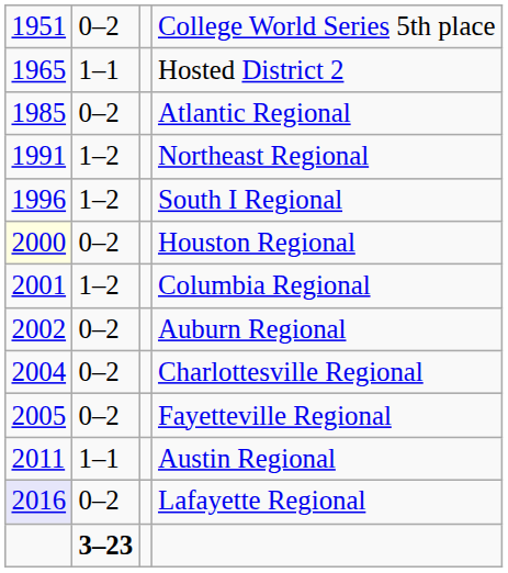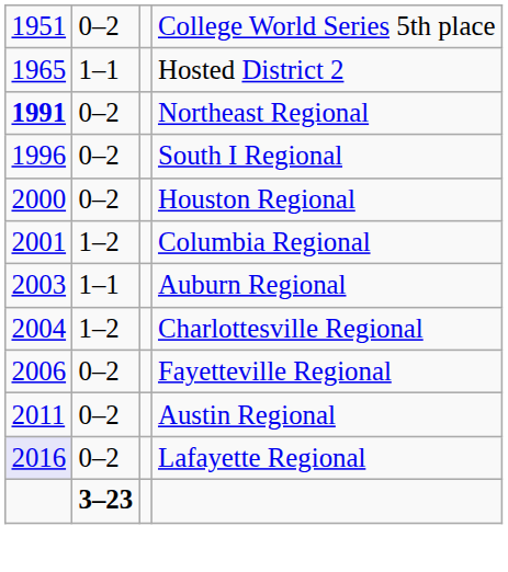- row: 1985 | 0–2 | Atlantic Regional
Northeast Regional | column 1: normal -> bold
Northeast Regional | column 2: 1–2 -> 0–2
South I Regional | column 2: 1–2 -> 0–2
Houston Regional | column 1: lightyellow background -> no background
Auburn Regional | column 1: 2002 -> 2003
Auburn Regional | column 2: 0–2 -> 1–1
Charlottesville Regional | column 2: 0–2 -> 1–2
Fayetteville Regional | column 1: 2005 -> 2006
Austin Regional | column 2: 1–1 -> 0–2
